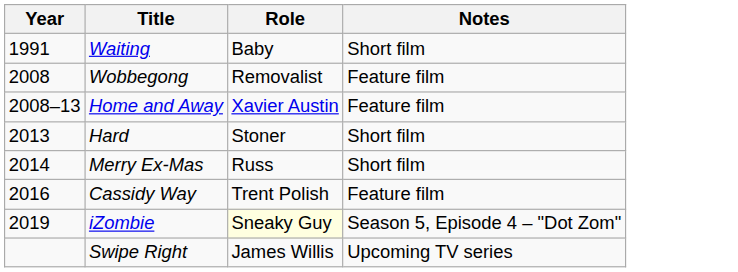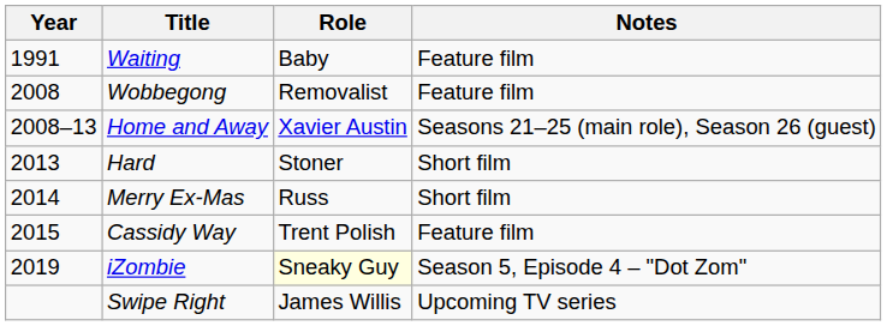Waiting | Notes: Short film -> Feature film
Home and Away | Notes: Feature film -> Seasons 21–25 (main role), Season 26 (guest)
Cassidy Way | Year: 2016 -> 2015
